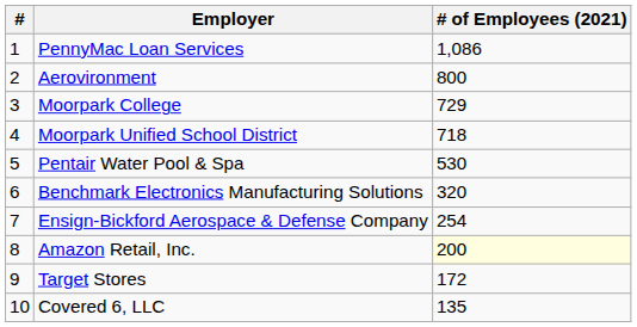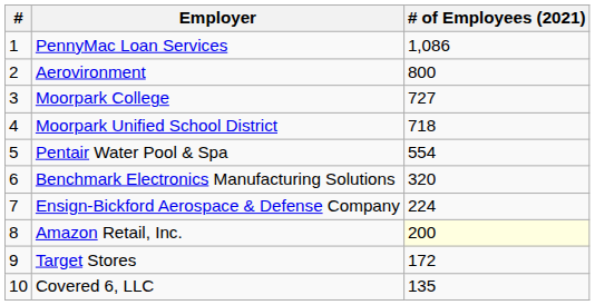Moorpark College | # of Employees (2021): 729 -> 727
Pentair Water Pool & Spa | # of Employees (2021): 530 -> 554
Ensign-Bickford Aerospace & Defense Company | # of Employees (2021): 254 -> 224
